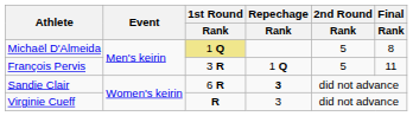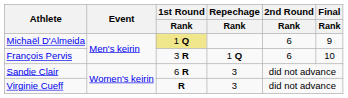Michaël D'Almeida | 2nd Round / Rank: 5 -> 6
Michaël D'Almeida | Final / Rank: 8 -> 9
François Pervis | 2nd Round / Rank: 5 -> 6
François Pervis | Final / Rank: 11 -> 10
Sandie Clair | Repechage / Rank: bold -> normal
